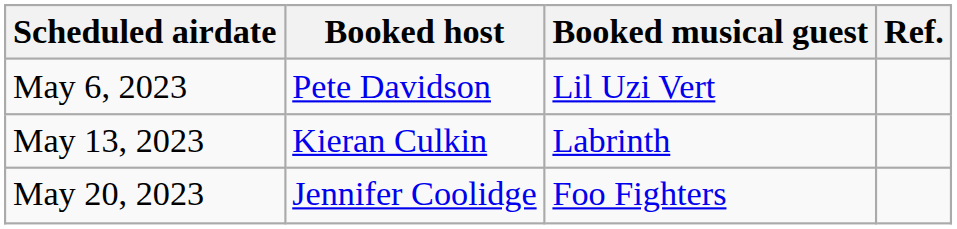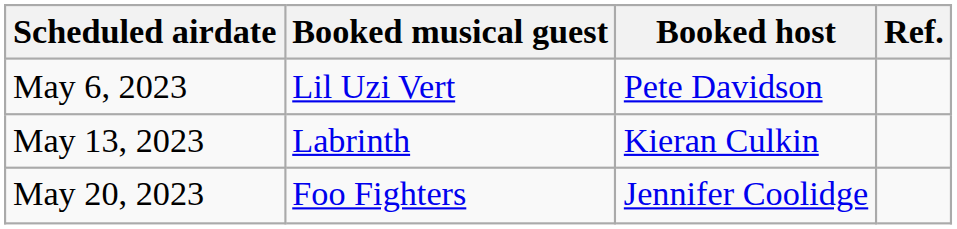columns swapped: Booked host <-> Booked musical guest
